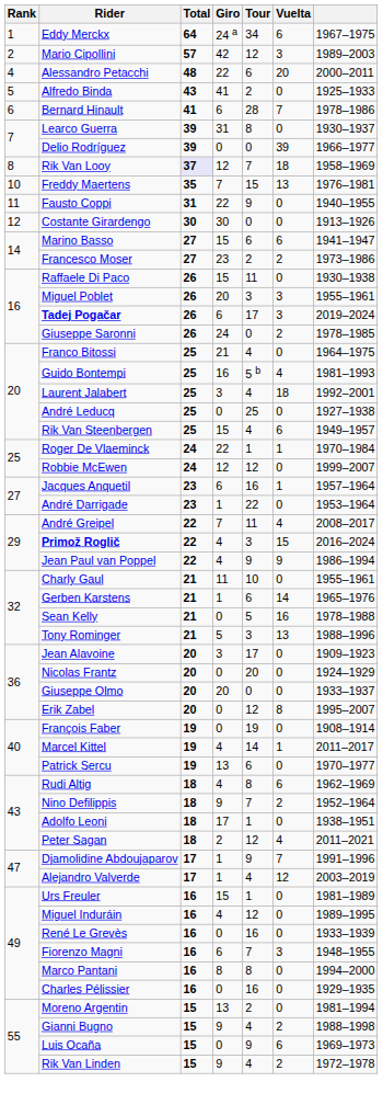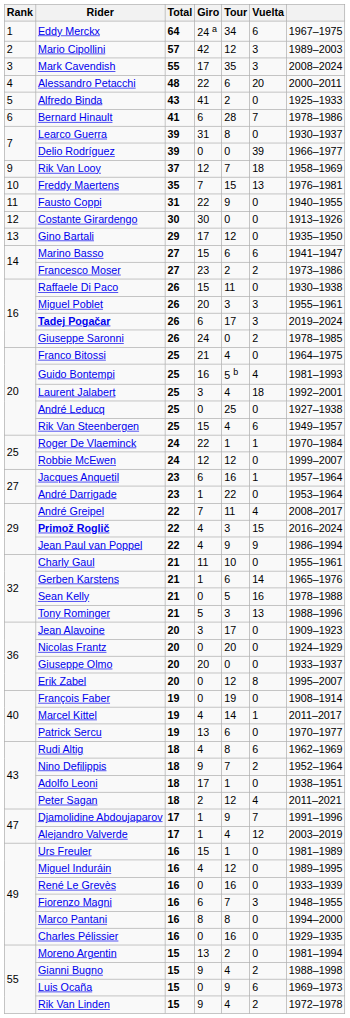+ row: 3 | Mark Cavendish | 55 | 17 | 35 | 3 | 2008–2024
Rik Van Looy | Rank: 8 -> 9
Rik Van Looy | Total: lavender background -> no background
+ row: 13 | Gino Bartali | 29 | 17 | 12 | 0 | 1935–1950
